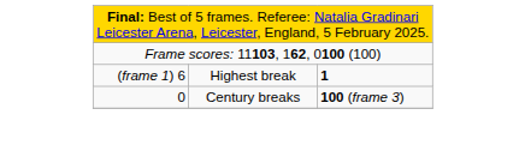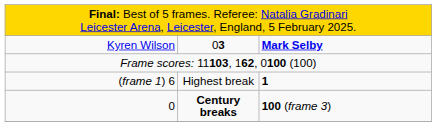+ row: Kyren Wilson | 03 | Mark Selby
0 | column 2: normal -> bold
